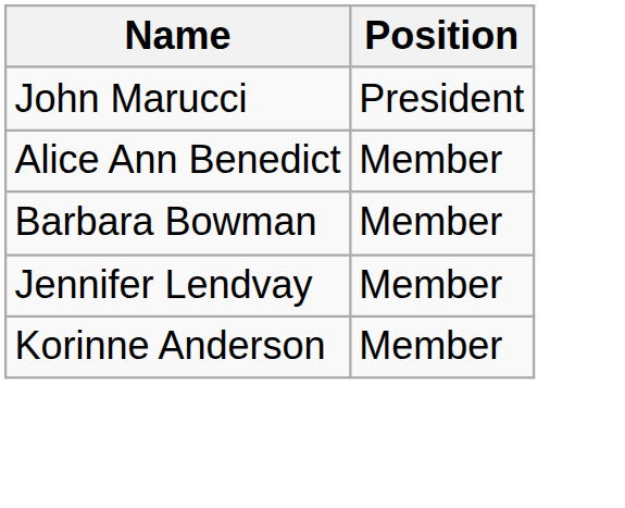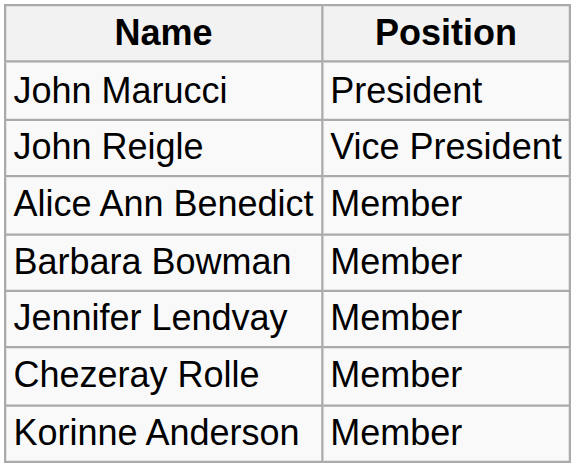+ row: John Reigle | Vice President
+ row: Chezeray Rolle | Member
